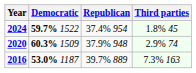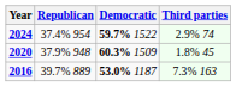columns swapped: Republican <-> Democratic
2024 | Third parties: 1.8% 45 -> 2.9% 74
2020 | Third parties: 2.9% 74 -> 1.8% 45
